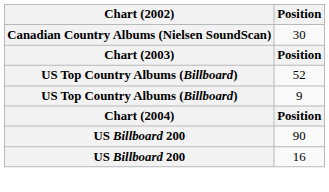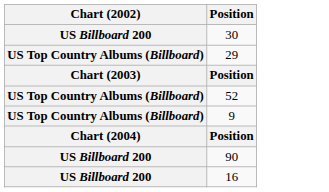30 | Chart (2002): Canadian Country Albums (Nielsen SoundScan) -> US Billboard 200
+ row: US Top Country Albums (Billboard) | 29
